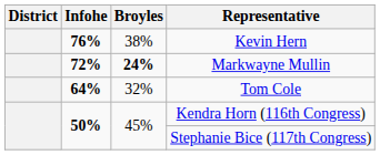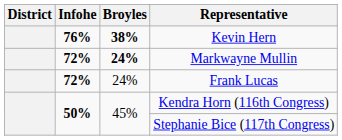Kevin Hern | Broyles: normal -> bold
+ row: 72% | 24% | Frank Lucas
- row: 64% | 32% | Tom Cole
